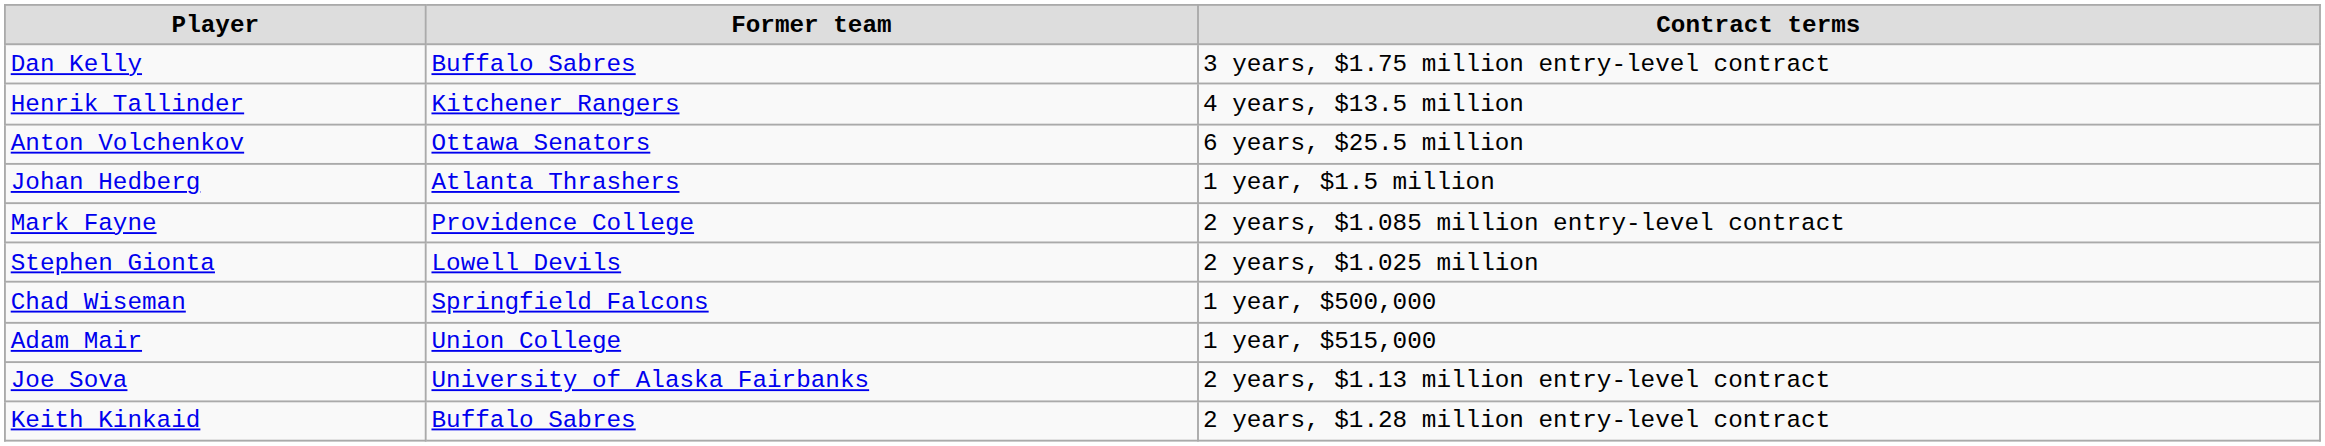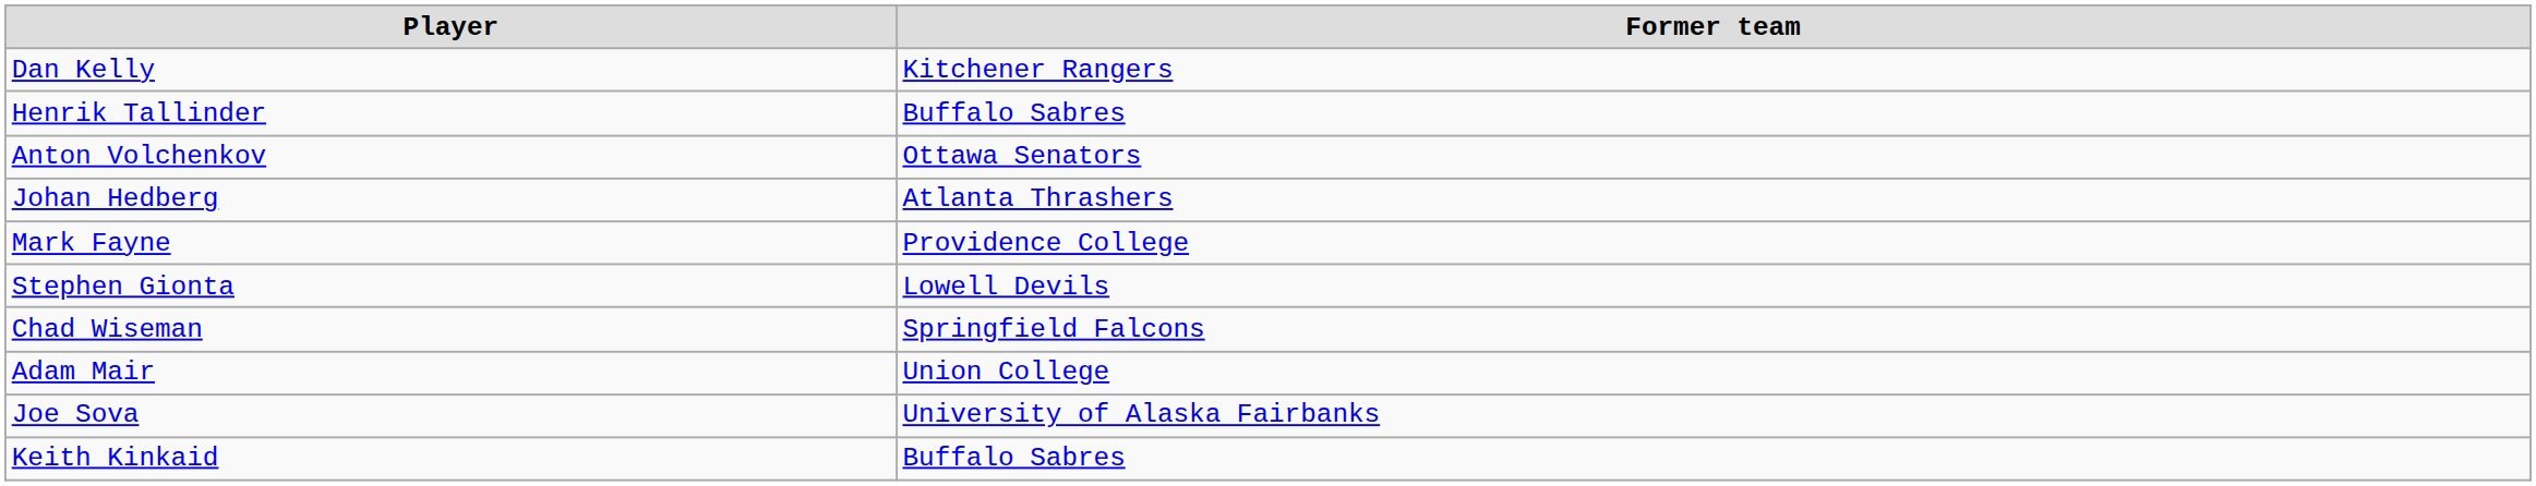- column: Contract terms | 3 years, $1.75 million entry-level contract | 4 years, $13.5 million | 6 years, $25.5 million | 1 year, $1.5 million | 2 years, $1.085 million entry-level contract | 2 years, $1.025 million | 1 year, $500,000 | 1 year, $515,000 | 2 years, $1.13 million entry-level contract | 2 years, $1.28 million entry-level contract
Dan Kelly | Former team: Buffalo Sabres -> Kitchener Rangers
Henrik Tallinder | Former team: Kitchener Rangers -> Buffalo Sabres
